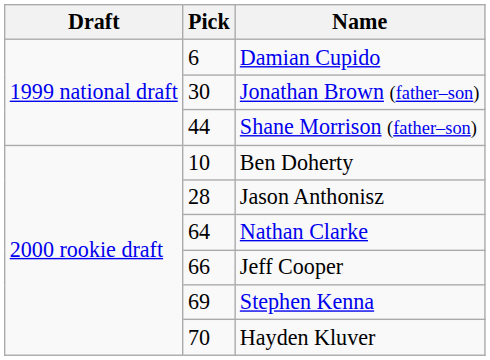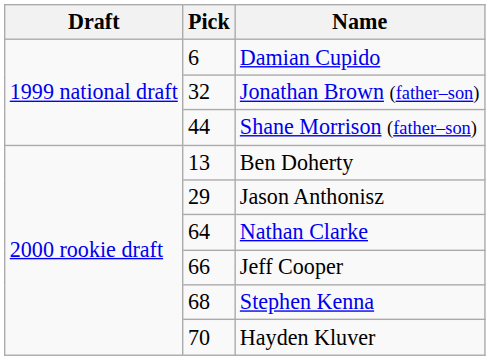Jonathan Brown (father–son) | Pick: 30 -> 32
Ben Doherty | Pick: 10 -> 13
Jason Anthonisz | Pick: 28 -> 29
Stephen Kenna | Pick: 69 -> 68
